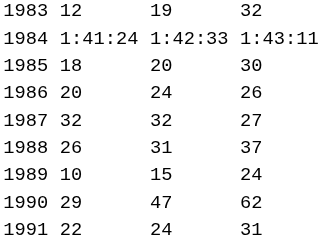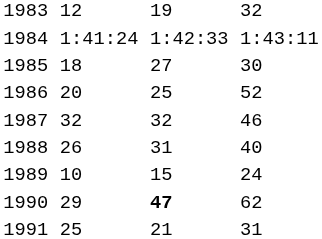1985 | column 5: 20 -> 27
1986 | column 5: 24 -> 25
1986 | column 7: 26 -> 52
1987 | column 7: 27 -> 46
1988 | column 7: 37 -> 40
1990 | column 5: normal -> bold
1991 | column 3: 22 -> 25
1991 | column 5: 24 -> 21
